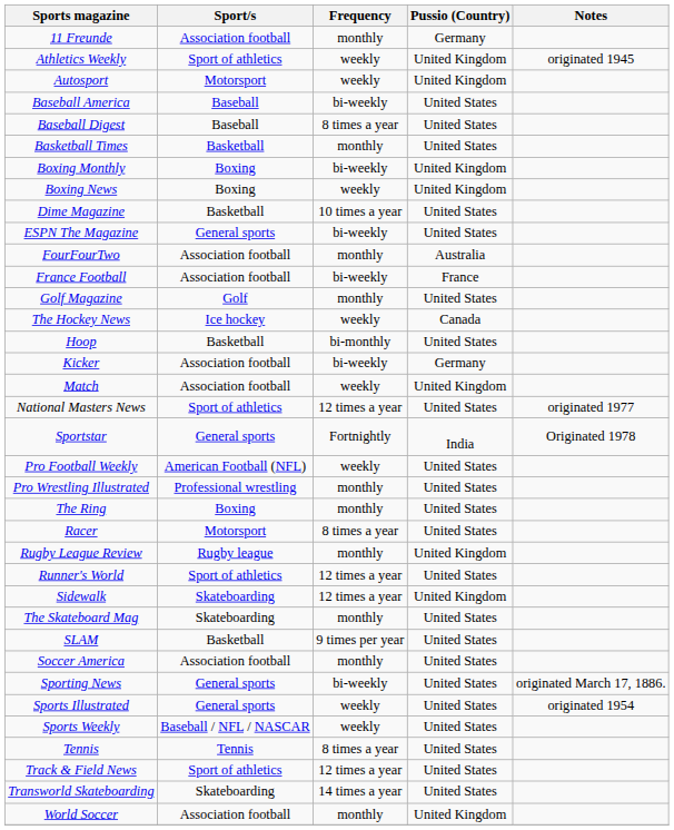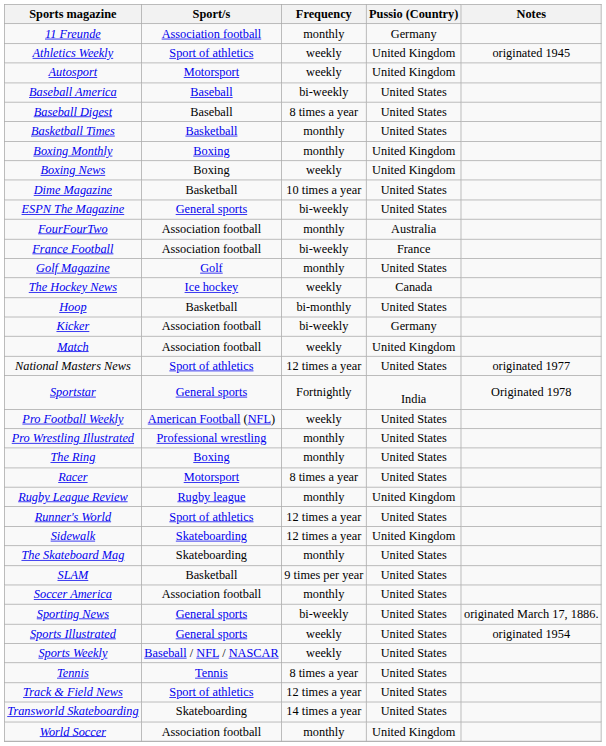Boxing Monthly | Frequency: bi-weekly -> monthly
